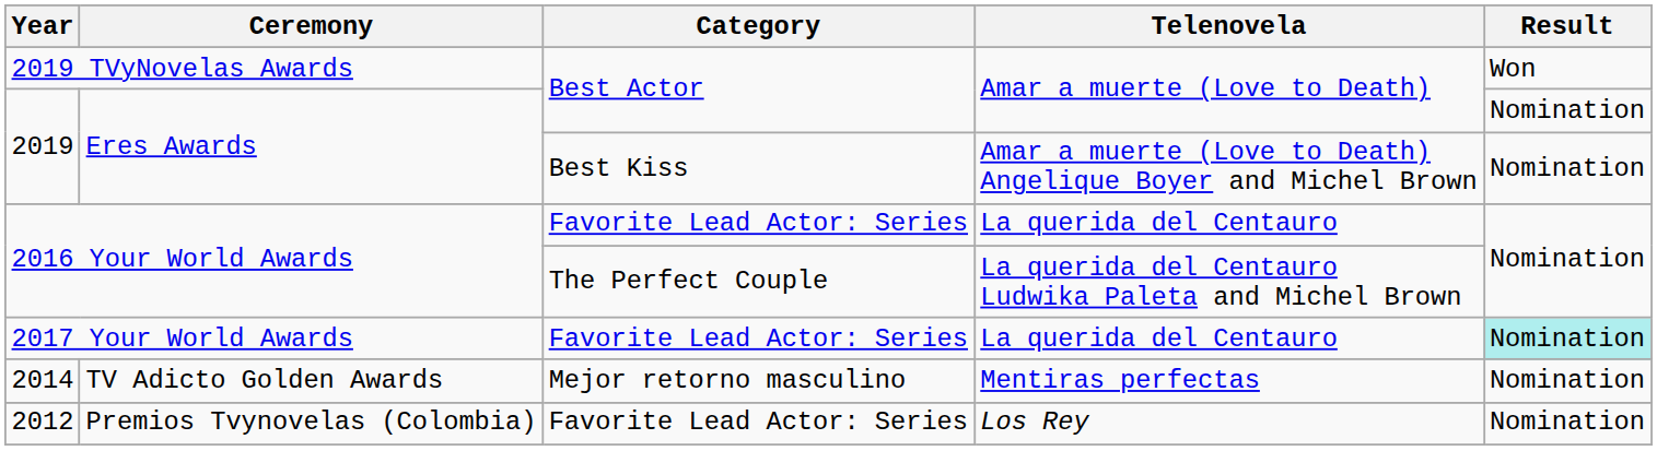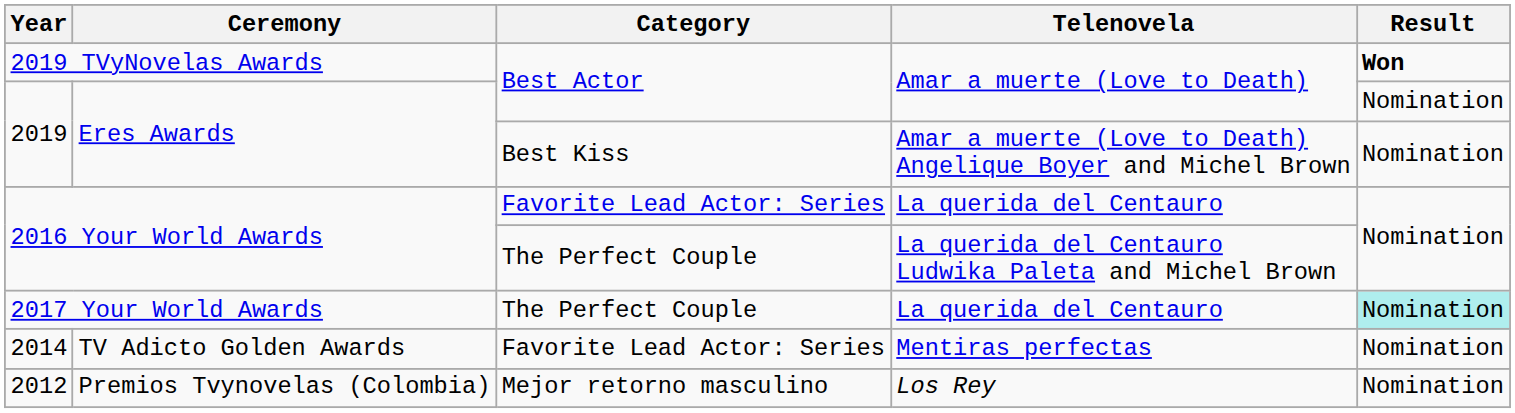2019 TVyNovelas Awards | Result: normal -> bold
2017 Your World Awards | Category: Favorite Lead Actor: Series -> The Perfect Couple
2014 | Category: Mejor retorno masculino -> Favorite Lead Actor: Series
2012 | Category: Favorite Lead Actor: Series -> Mejor retorno masculino
